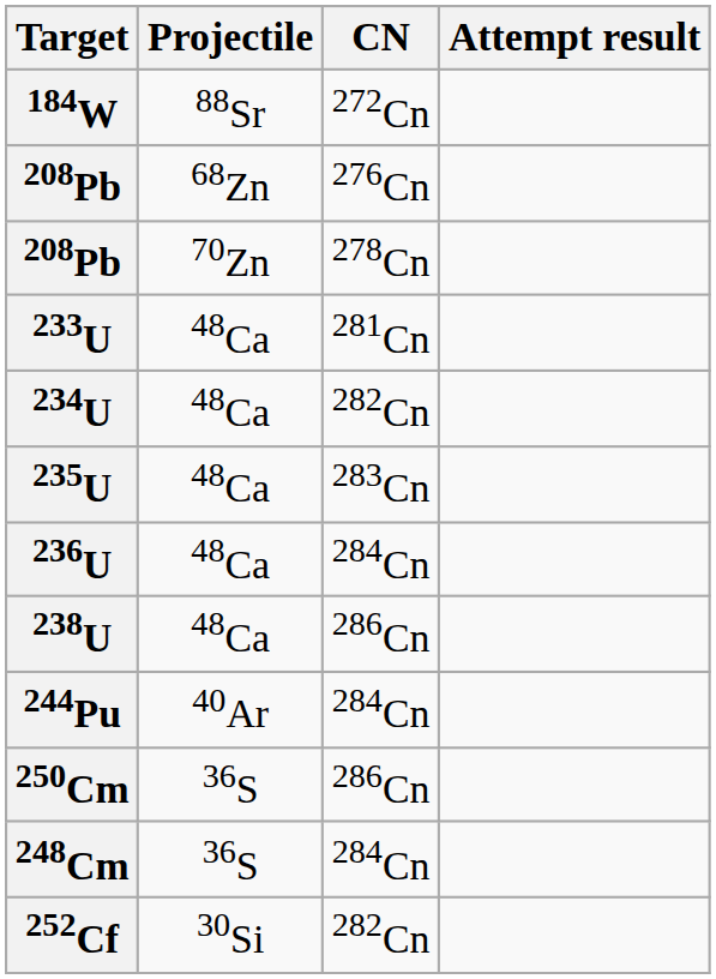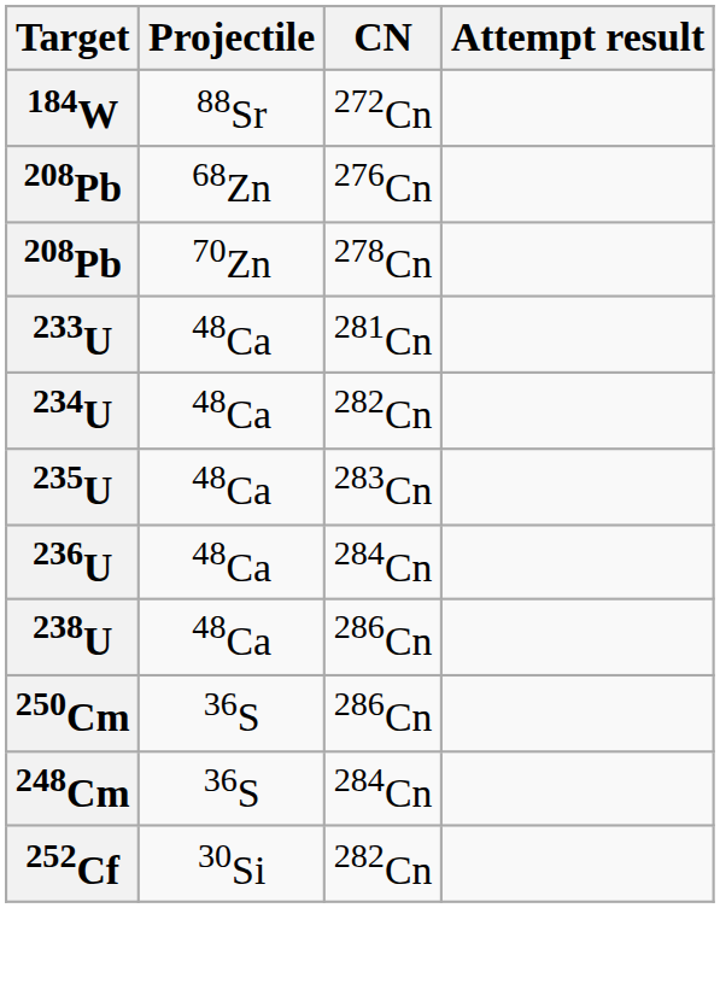- row: 244Pu | 40Ar | 284Cn
